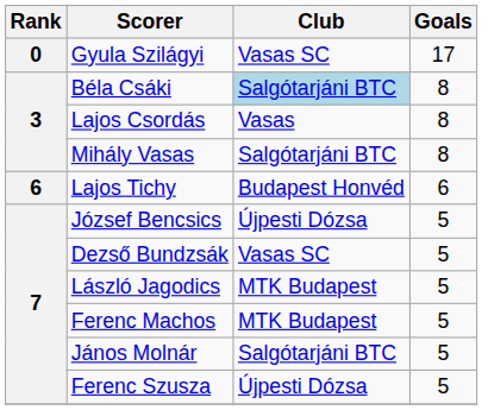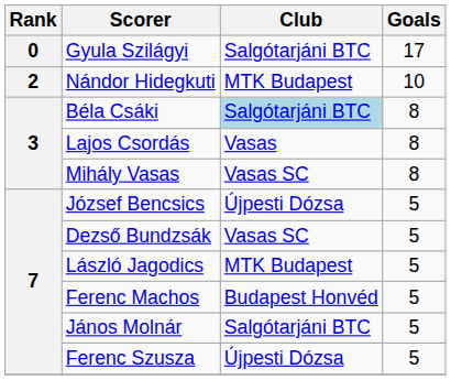Gyula Szilágyi | Club: Vasas SC -> Salgótarjáni BTC
+ row: 2 | Nándor Hidegkuti | MTK Budapest | 10
Mihály Vasas | Club: Salgótarjáni BTC -> Vasas SC
- row: 6 | Lajos Tichy | Budapest Honvéd | 6
Ferenc Machos | Club: MTK Budapest -> Budapest Honvéd
